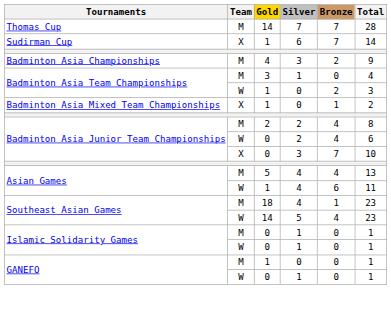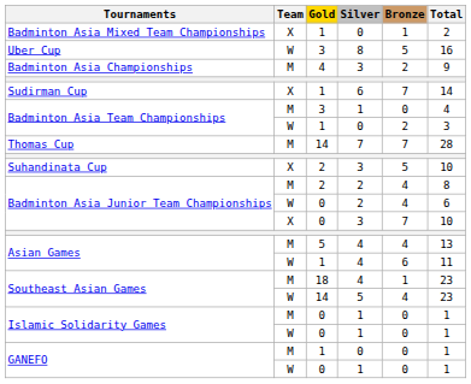rows swapped: Thomas Cup <-> Badminton Asia Mixed Team Championships
+ row: Uber Cup | W | 3 | 8 | 5 | 16
rows swapped: Sudirman Cup <-> Badminton Asia Championships
+ row: Suhandinata Cup | X | 2 | 3 | 5 | 10
